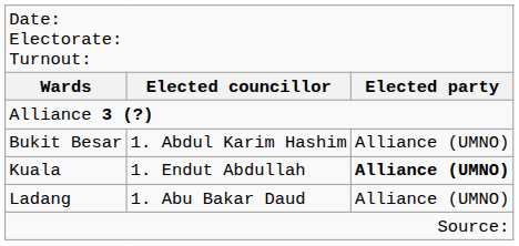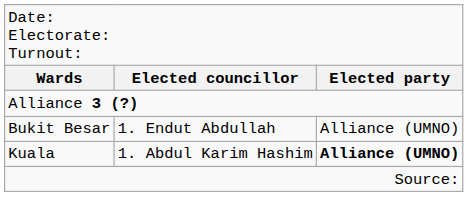Bukit Besar | column 2: 1. Abdul Karim Hashim -> 1. Endut Abdullah
Kuala | column 2: 1. Endut Abdullah -> 1. Abdul Karim Hashim
- row: Ladang | 1. Abu Bakar Daud | Alliance (UMNO)
